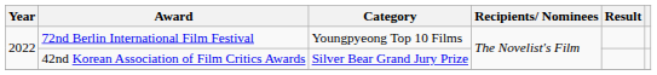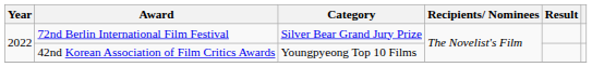72nd Berlin International Film Festival | Category: Youngpyeong Top 10 Films -> Silver Bear Grand Jury Prize
42nd Korean Association of Film Critics Awards | Category: Silver Bear Grand Jury Prize -> Youngpyeong Top 10 Films
